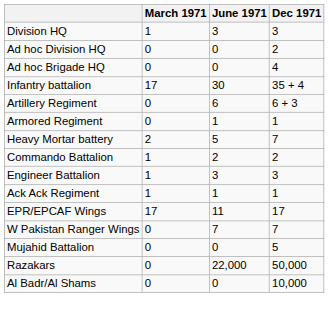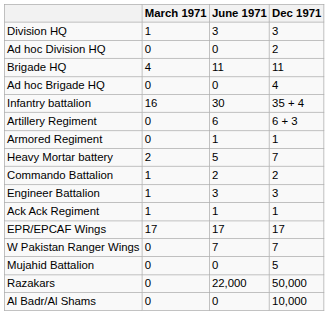+ row: Brigade HQ | 4 | 11 | 11
Infantry battalion | March 1971: 17 -> 16
EPR/EPCAF Wings | June 1971: 11 -> 17
